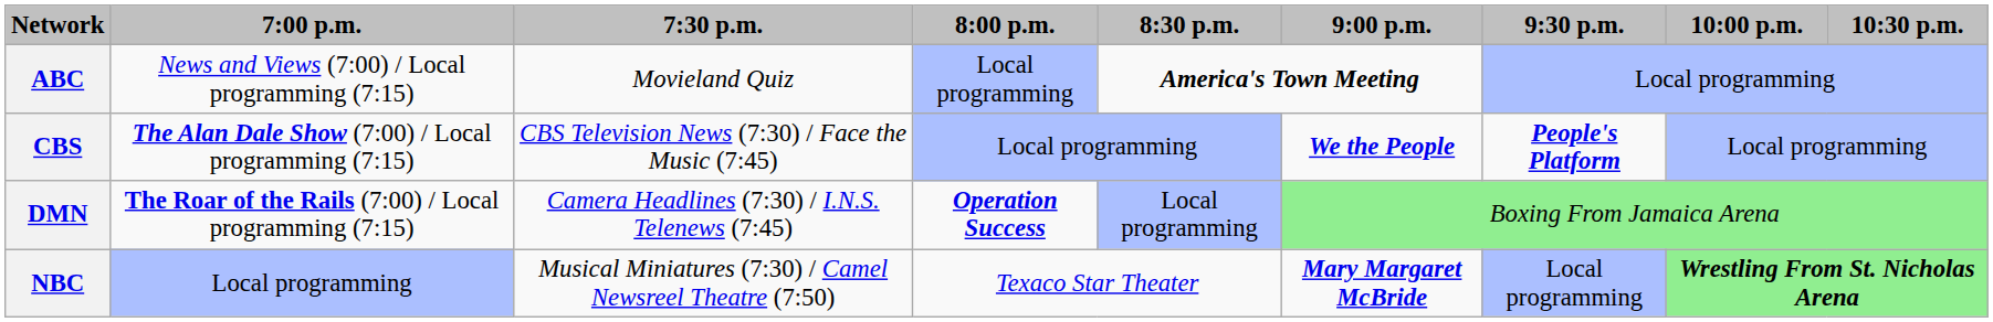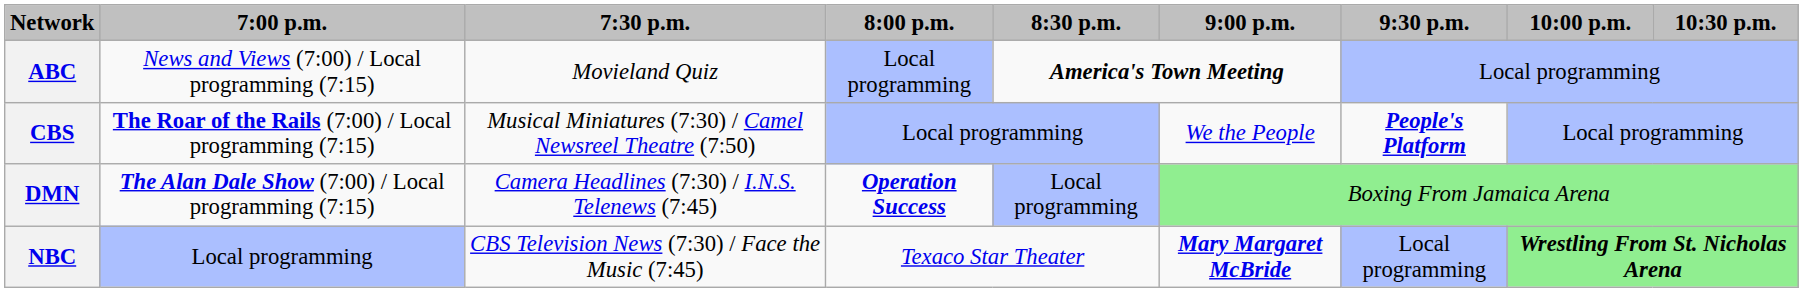CBS | 7:00 p.m.: The Alan Dale Show (7:00) / Local programming (7:15) -> The Roar of the Rails (7:00) / Local programming (7:15)
CBS | 7:30 p.m.: CBS Television News (7:30) / Face the Music (7:45) -> Musical Miniatures (7:30) / Camel Newsreel Theatre (7:50)
CBS | 9:00 p.m.: bold -> normal
DMN | 7:00 p.m.: The Roar of the Rails (7:00) / Local programming (7:15) -> The Alan Dale Show (7:00) / Local programming (7:15)
NBC | 7:30 p.m.: Musical Miniatures (7:30) / Camel Newsreel Theatre (7:50) -> CBS Television News (7:30) / Face the Music (7:45)
